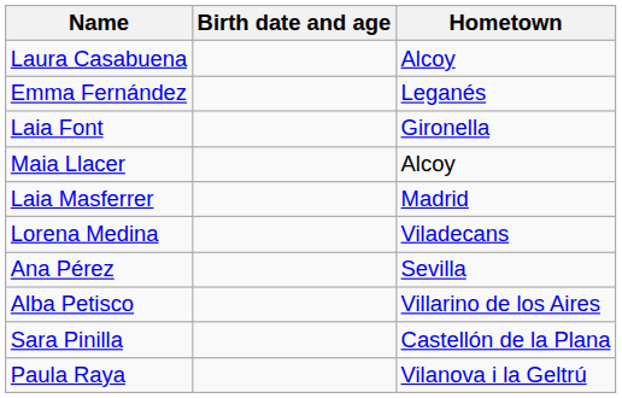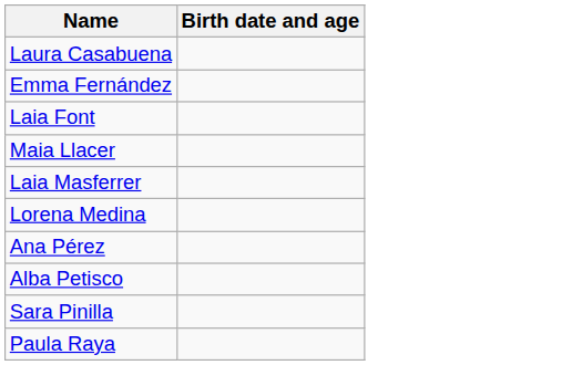- column: Hometown | Alcoy | Leganés | Gironella | Alcoy | Madrid | Viladecans | Sevilla | Villarino de los Aires | Castellón de la Plana | Vilanova i la Geltrú
